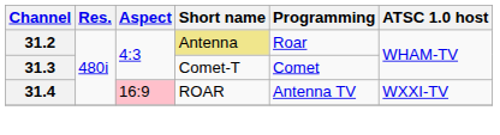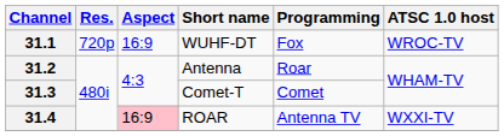+ row: 31.1 | 720p | 16:9 | WUHF-DT | Fox | WROC-TV
31.2 | Short name: khaki background -> no background
